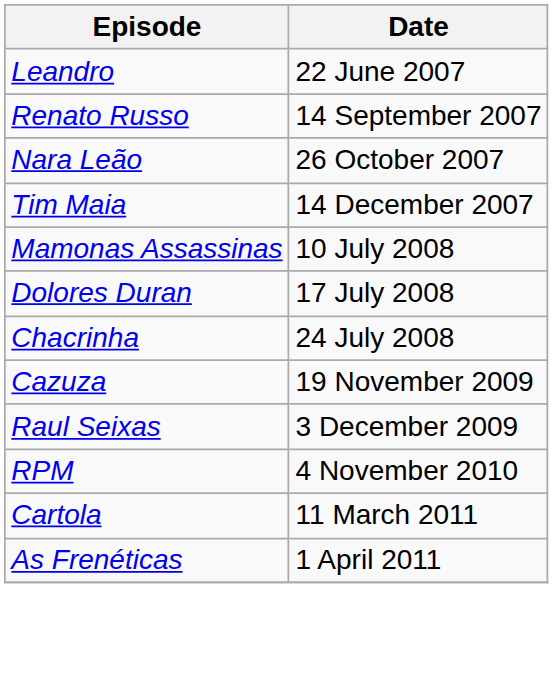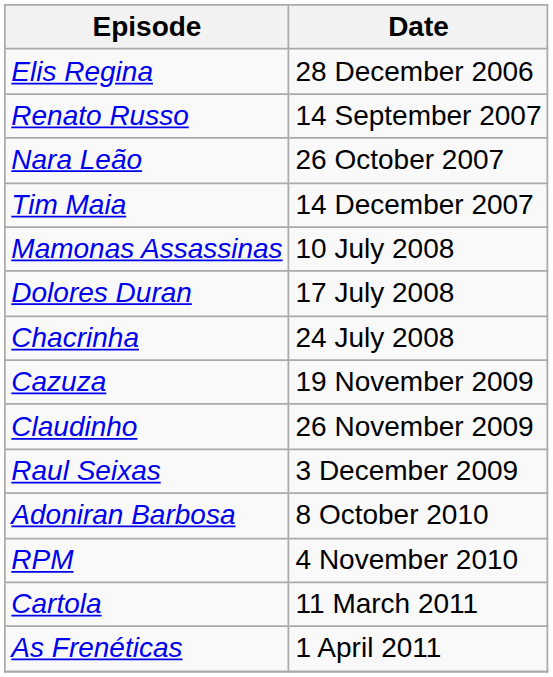+ row: Elis Regina | 28 December 2006
- row: Leandro | 22 June 2007
+ row: Claudinho | 26 November 2009
+ row: Adoniran Barbosa | 8 October 2010
